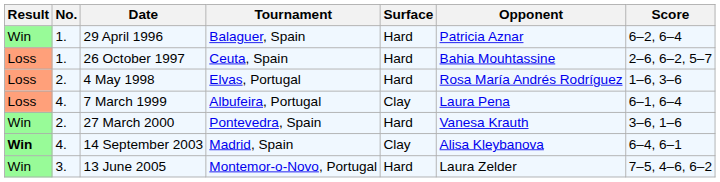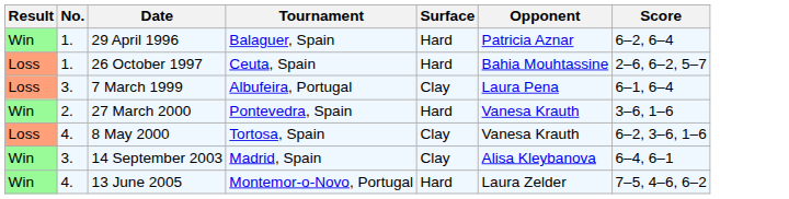- row: Loss | 2. | 4 May 1998 | Elvas, Portugal | Hard | Rosa María Andrés Rodríguez | 1–6, 3–6
7 March 1999 | No.: 4. -> 3.
+ row: Loss | 4. | 8 May 2000 | Tortosa, Spain | Clay | Vanesa Krauth | 6–2, 3–6, 1–6
14 September 2003 | Result: bold -> normal
14 September 2003 | No.: 4. -> 3.
13 June 2005 | No.: 3. -> 4.
